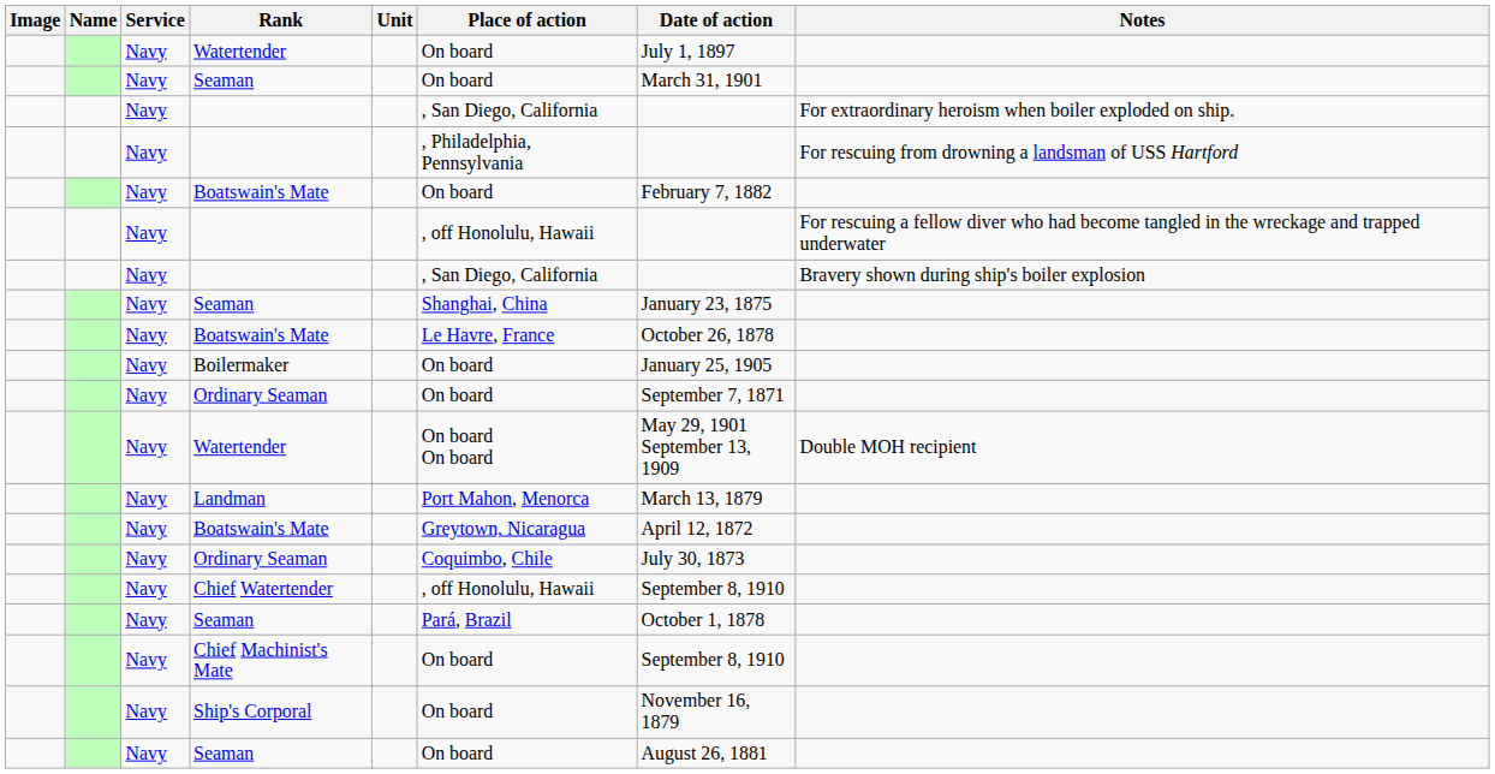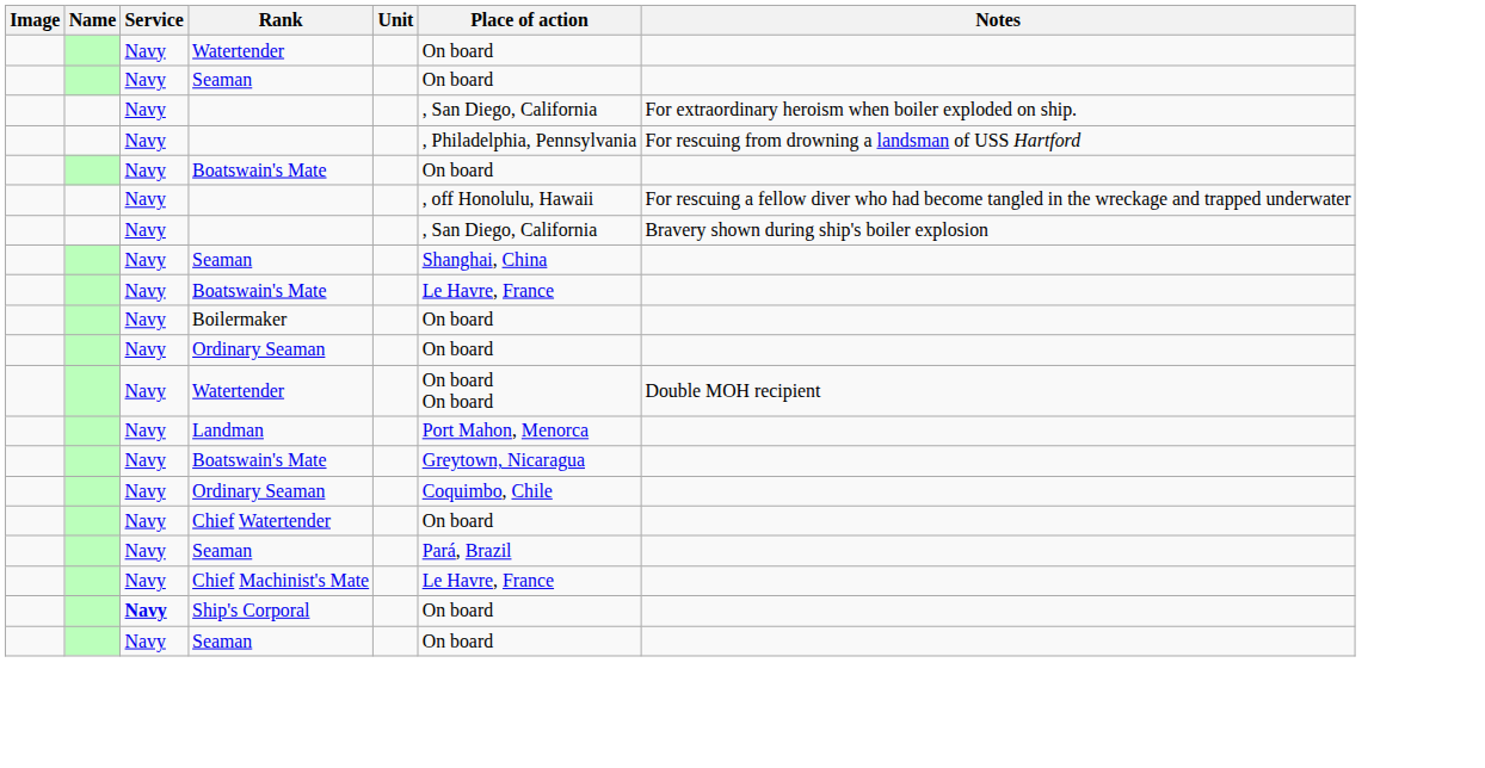- column: Date of action | July 1, 1897 | March 31, 1901 | February 7, 1882 | January 23, 1875 | October 26, 1878 | January 25, 1905 | September 7, 1871 | May 29, 1901 September 13, 1909 | March 13, 1879 | April 12, 1872 | July 30, 1873 | September 8, 1910 | October 1, 1878 | September 8, 1910 | November 16, 1879 | August 26, 1881
Chief Watertender | Place of action: , off Honolulu, Hawaii -> On board
Chief Machinist's Mate | Place of action: On board -> Le Havre, France
Ship's Corporal | Service: normal -> bold
